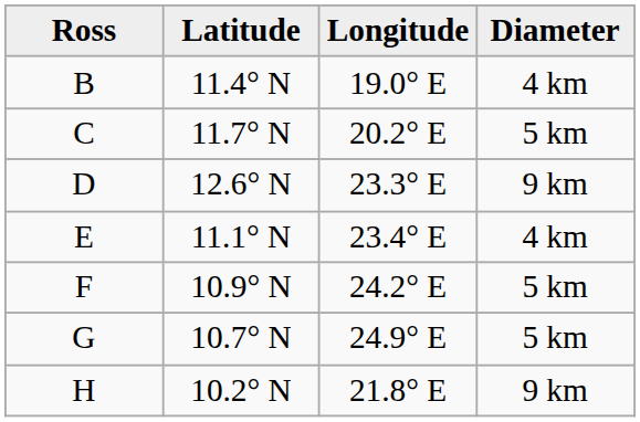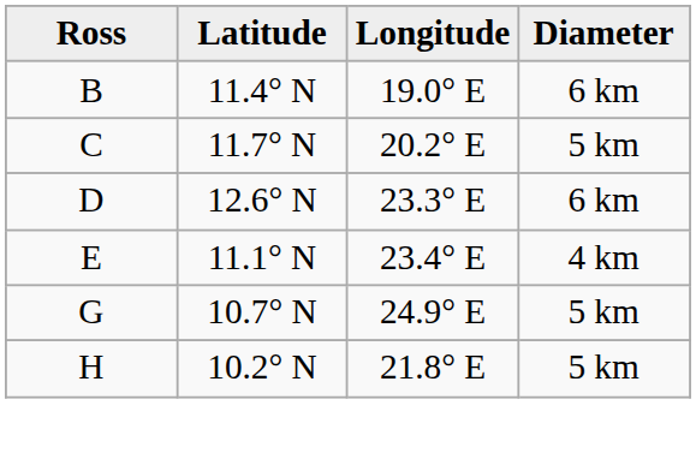B | Diameter: 4 km -> 6 km
D | Diameter: 9 km -> 6 km
- row: F | 10.9° N | 24.2° E | 5 km
H | Diameter: 9 km -> 5 km
